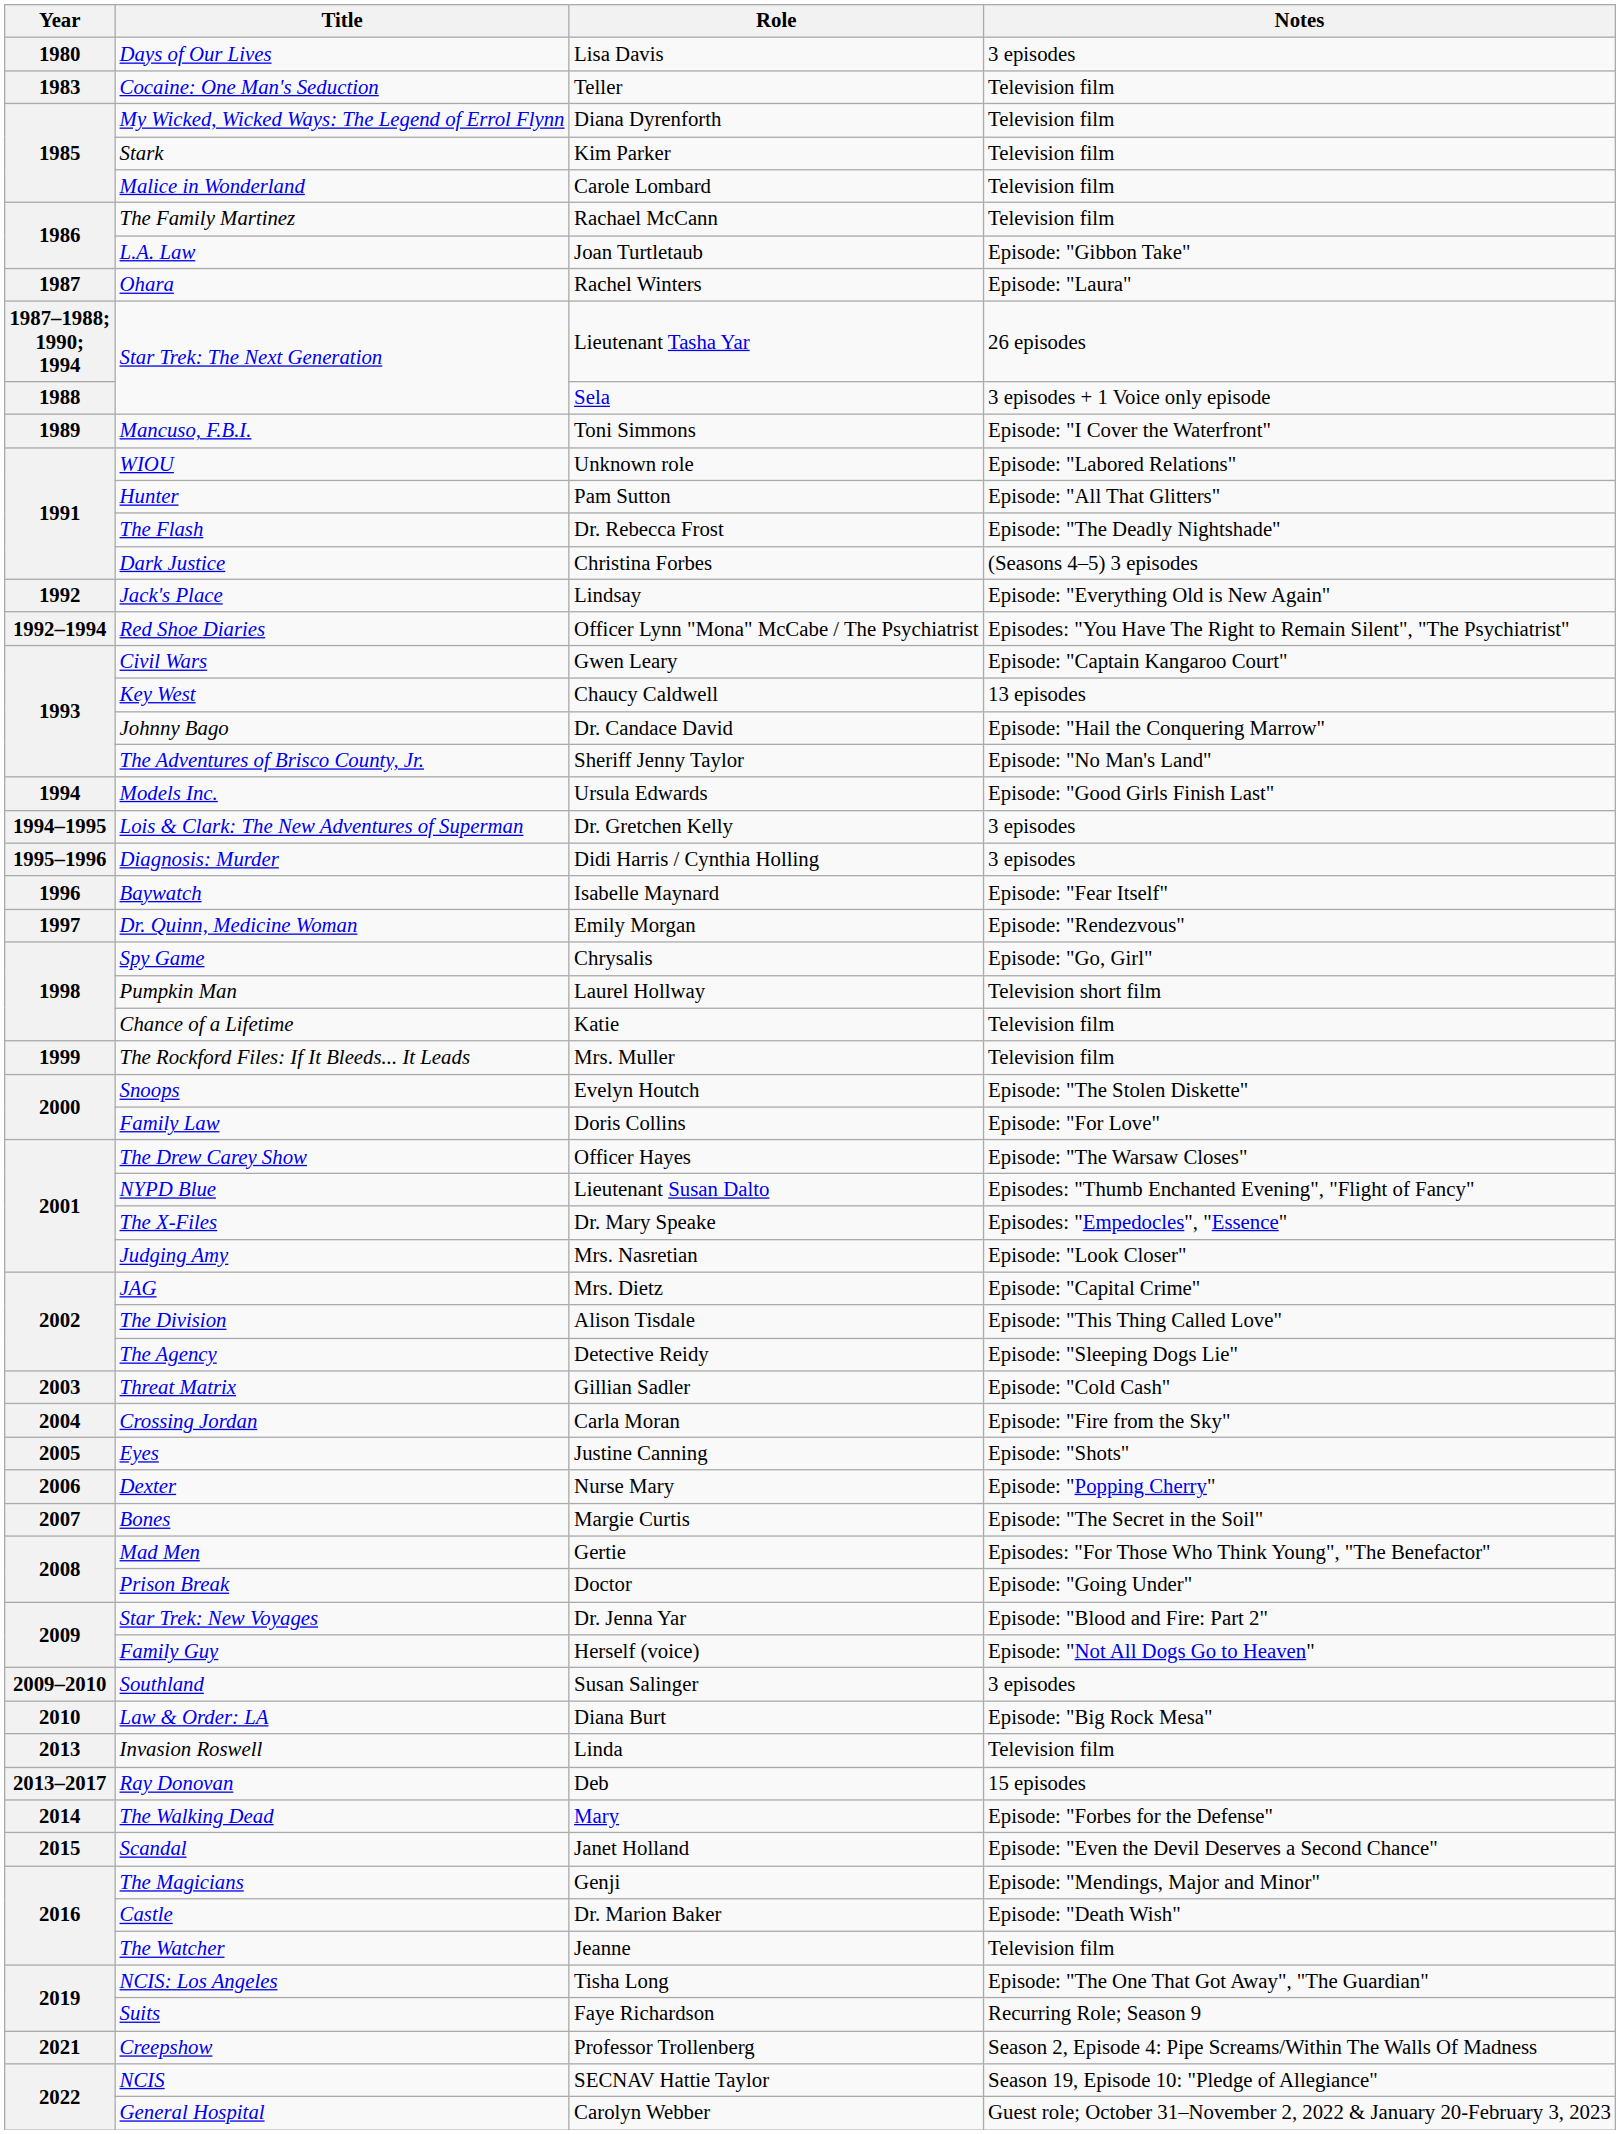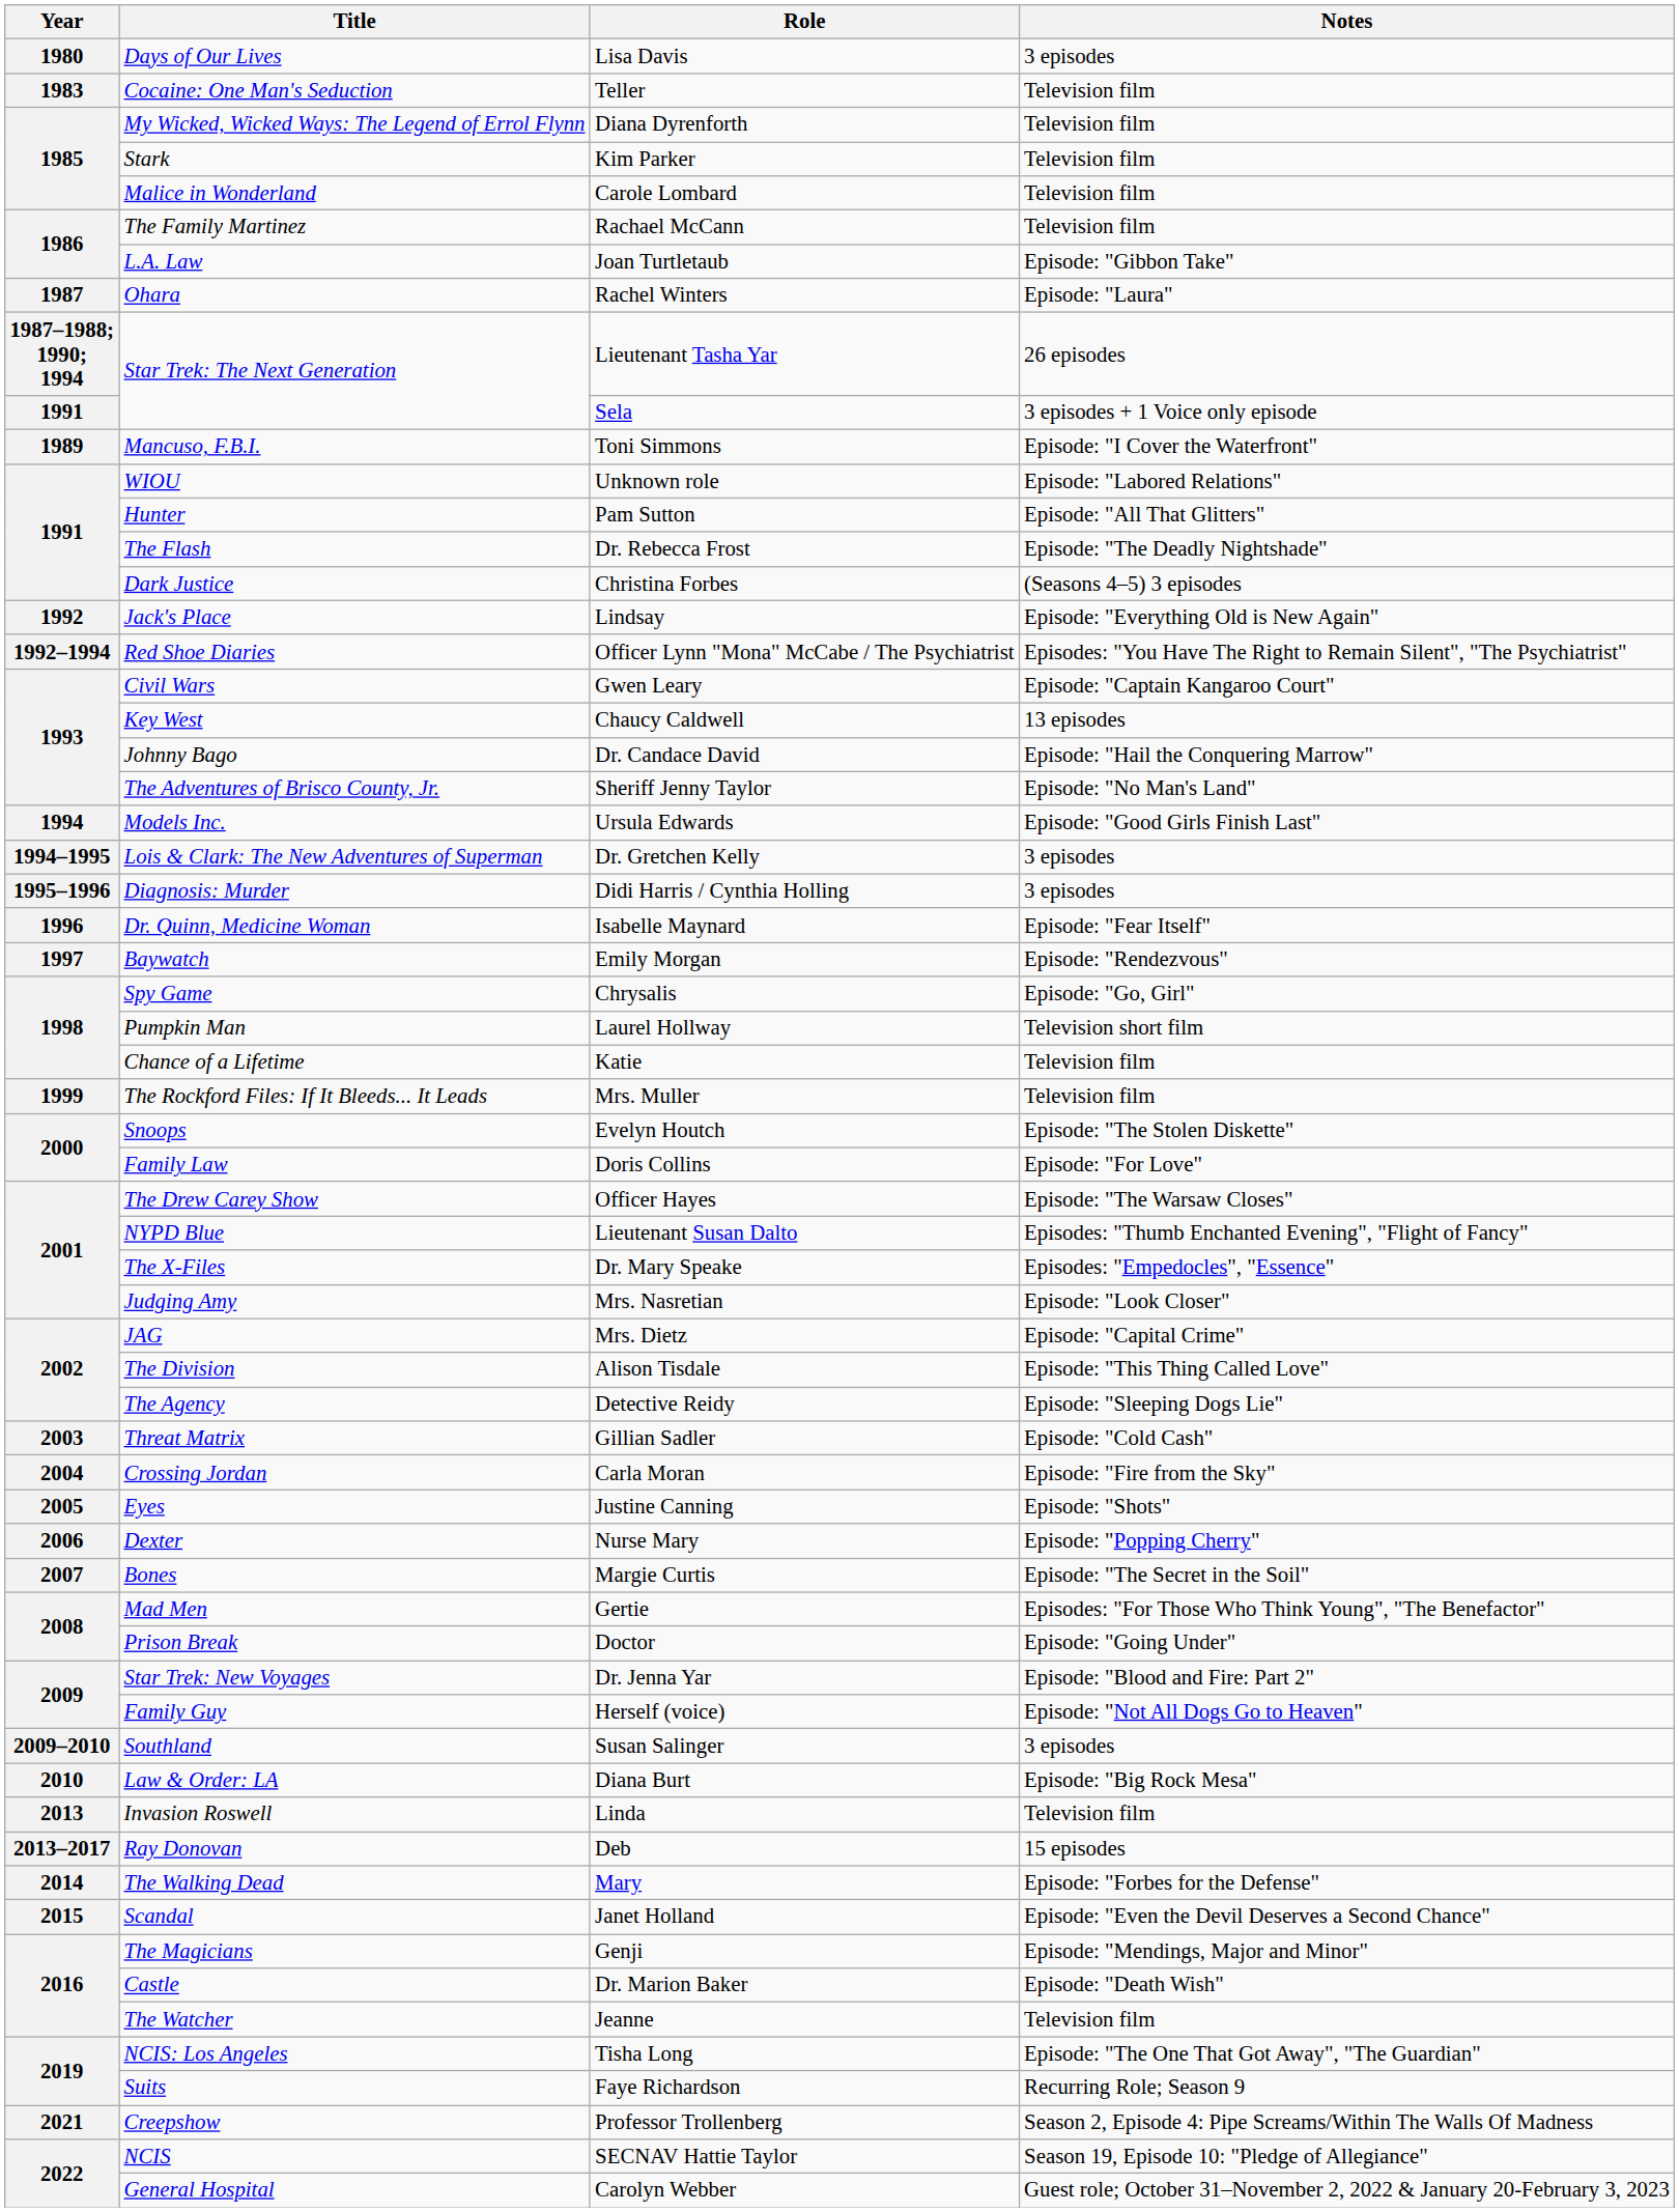Sela | Year: 1988 -> 1991
Isabelle Maynard | Title: Baywatch -> Dr. Quinn, Medicine Woman
Emily Morgan | Title: Dr. Quinn, Medicine Woman -> Baywatch
